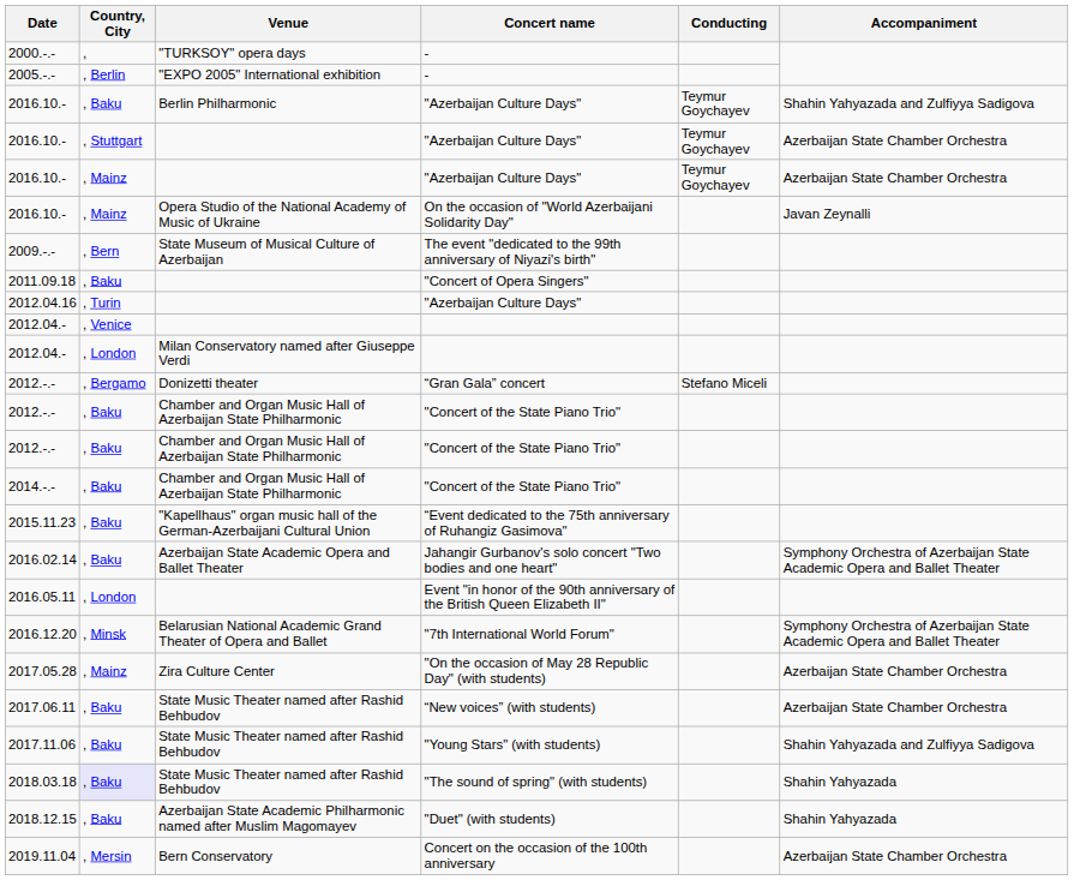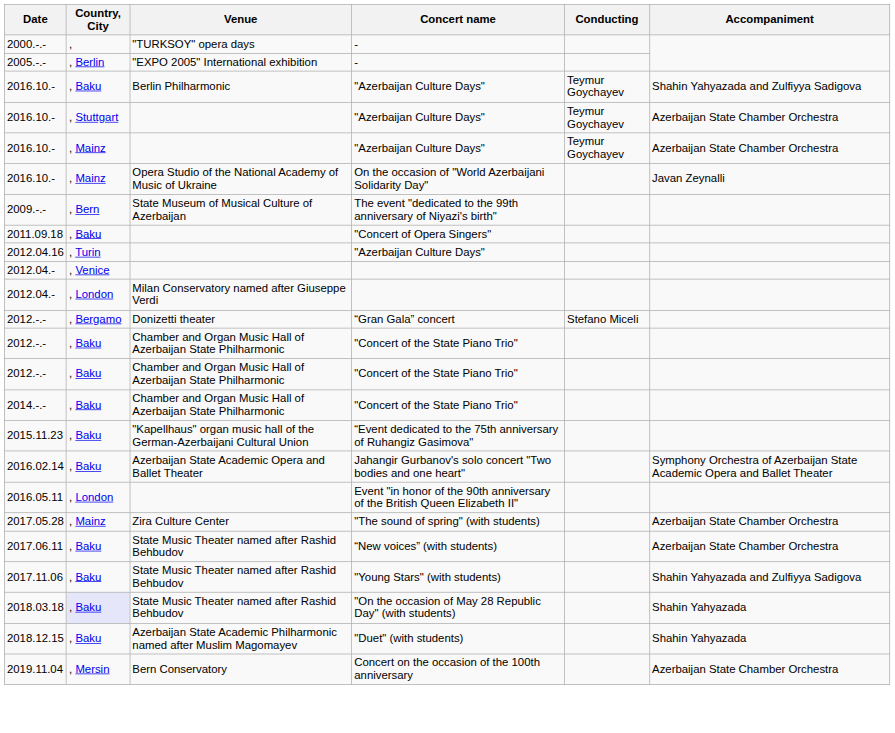- row: 2016.12.20 | , Minsk | Belarusian National Academic Grand Theater of Opera and Ballet | "7th International World Forum" | Symphony Orchestra of Azerbaijan State Academic Opera and Ballet Theater
2017.05.28 | Concert name: "On the occasion of May 28 Republic Day" (with students) -> "The sound of spring" (with students)
2018.03.18 | Concert name: "The sound of spring" (with students) -> "On the occasion of May 28 Republic Day" (with students)
